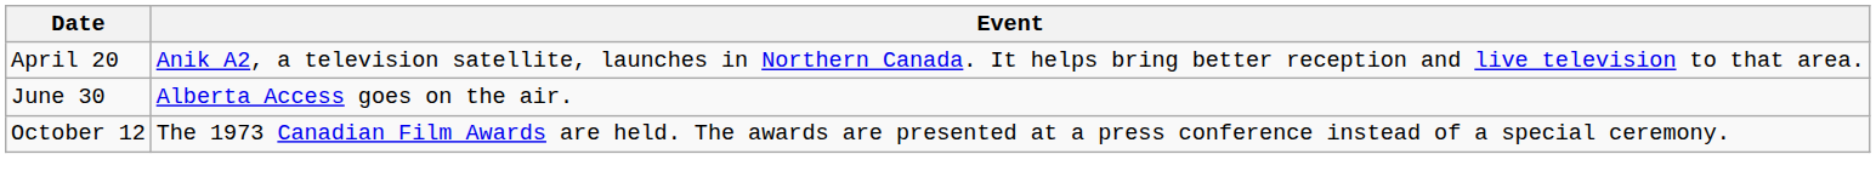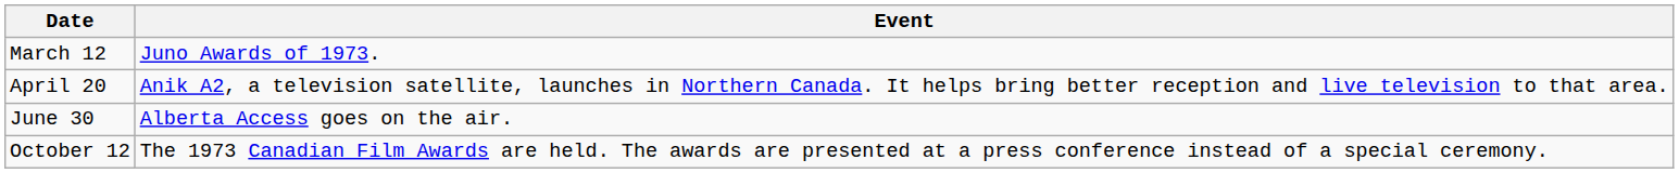+ row: March 12 | Juno Awards of 1973.
